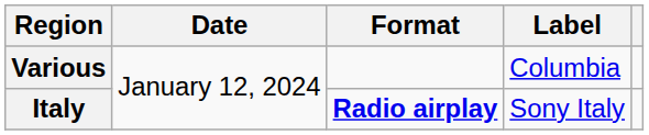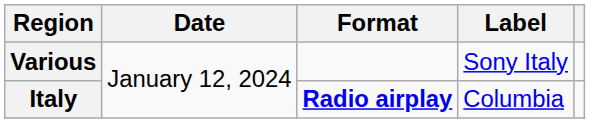Various | Label: Columbia -> Sony Italy
Italy | Label: Sony Italy -> Columbia
